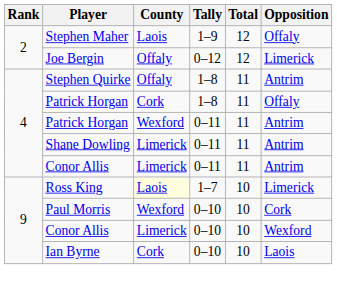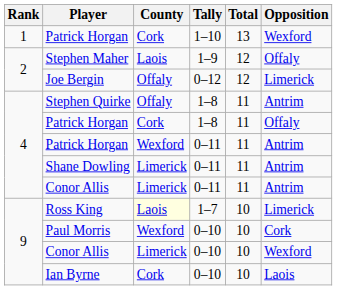+ row: 1 | Patrick Horgan | Cork | 1–10 | 13 | Wexford
